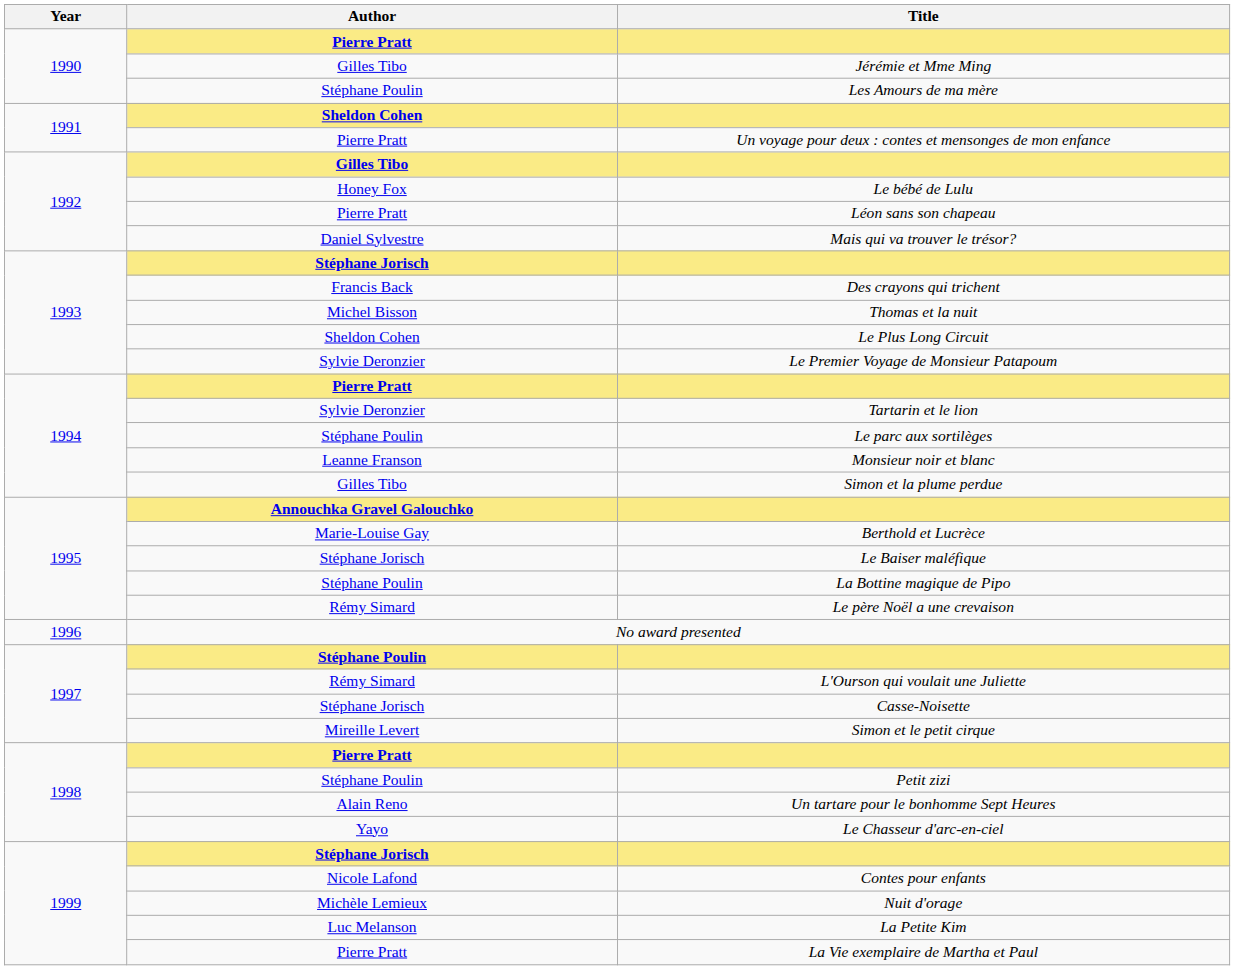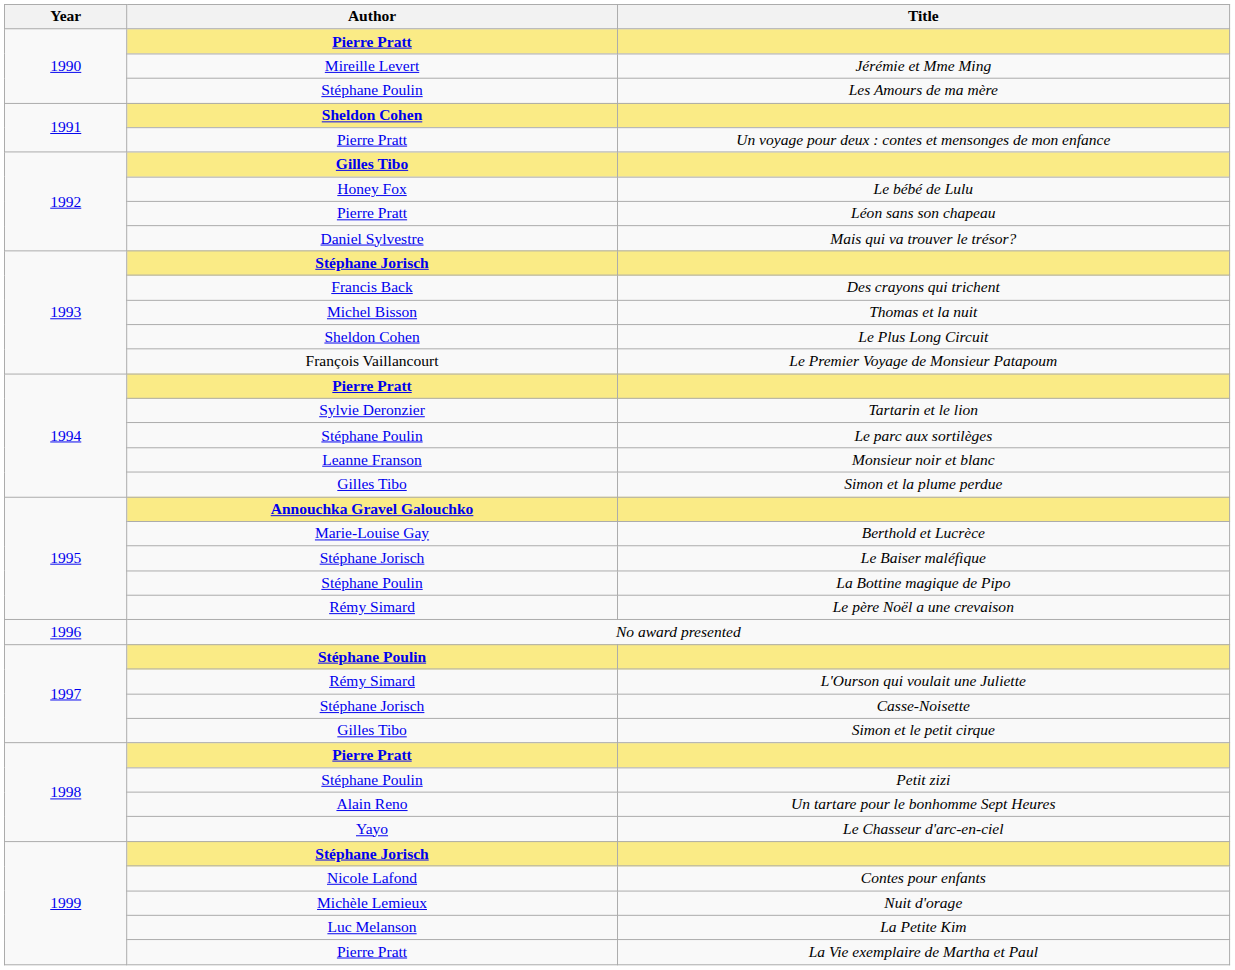Jérémie et Mme Ming | Author: Gilles Tibo -> Mireille Levert
Le Premier Voyage de Monsieur Patapoum | Author: Sylvie Deronzier -> François Vaillancourt
Simon et le petit cirque | Author: Mireille Levert -> Gilles Tibo
